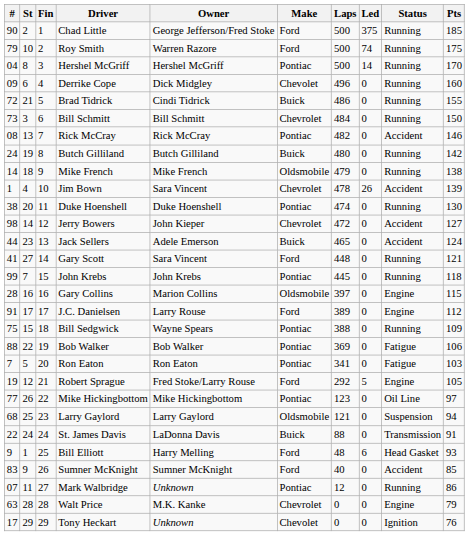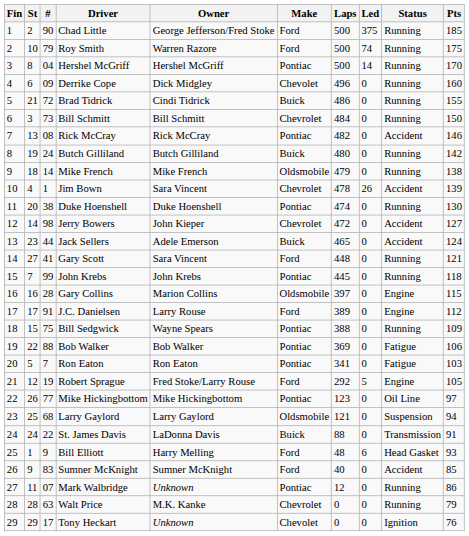columns swapped: Fin <-> #
Walt Price | Status: Engine -> Running
